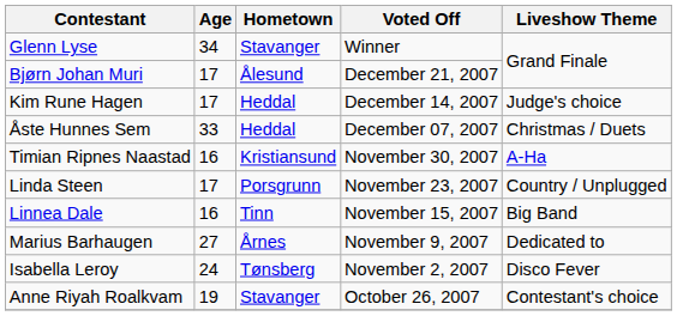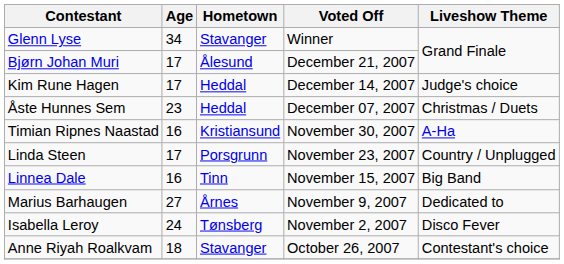Åste Hunnes Sem | Age: 33 -> 23
Anne Riyah Roalkvam | Age: 19 -> 18
